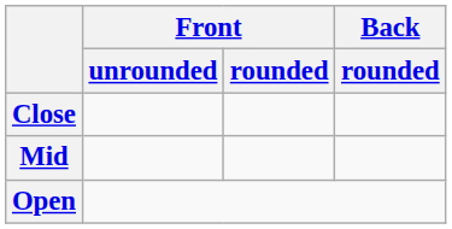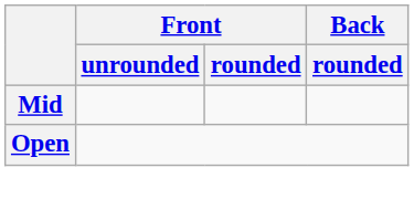- row: Close
